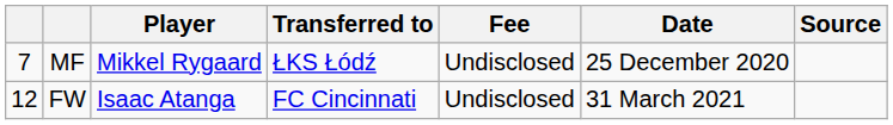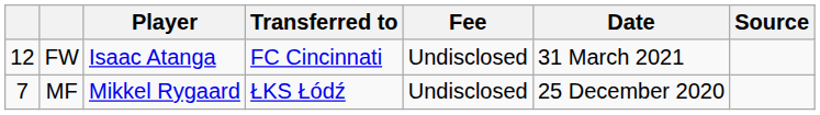rows swapped: MF <-> FW
